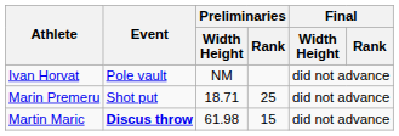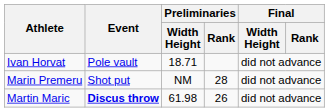Ivan Horvat | Preliminaries / Width Height: NM -> 18.71
Marin Premeru | Preliminaries / Width Height: 18.71 -> NM
Marin Premeru | Preliminaries / Rank: 25 -> 28
Martin Maric | Preliminaries / Rank: 15 -> 26
